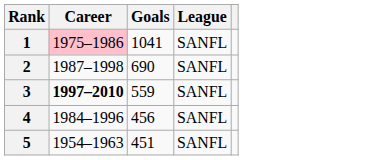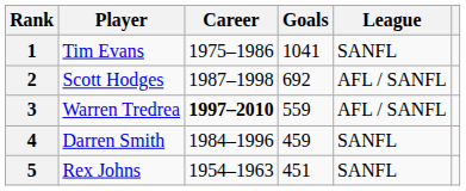+ column: Player | Tim Evans | Scott Hodges | Warren Tredrea | Darren Smith | Rex Johns
1 | Career: pink background -> no background
2 | Goals: 690 -> 692
2 | League: SANFL -> AFL / SANFL
3 | League: SANFL -> AFL / SANFL
4 | Goals: 456 -> 459
